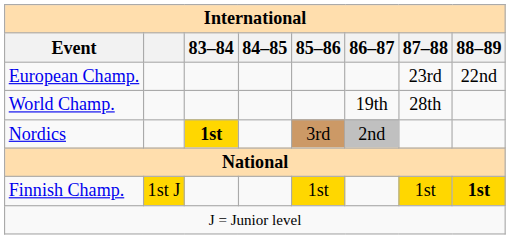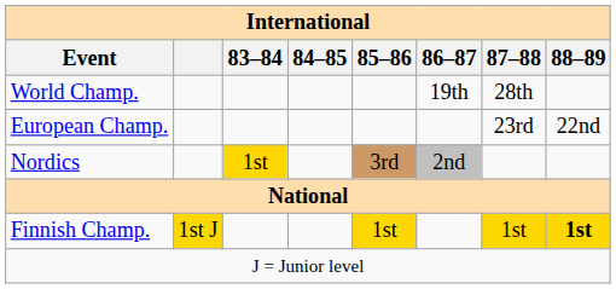rows swapped: World Champ. <-> European Champ.
Nordics | 83–84: bold -> normal
